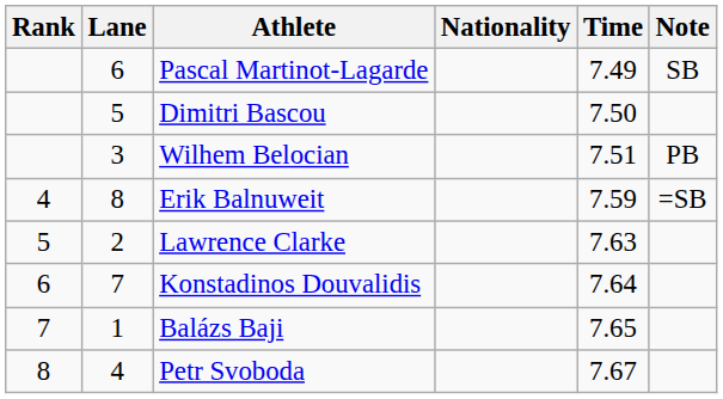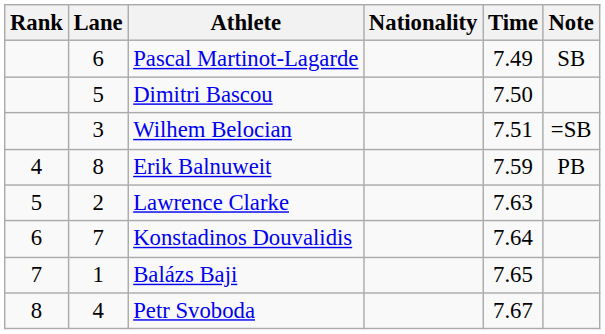Wilhem Belocian | Note: PB -> =SB
Erik Balnuweit | Note: =SB -> PB
